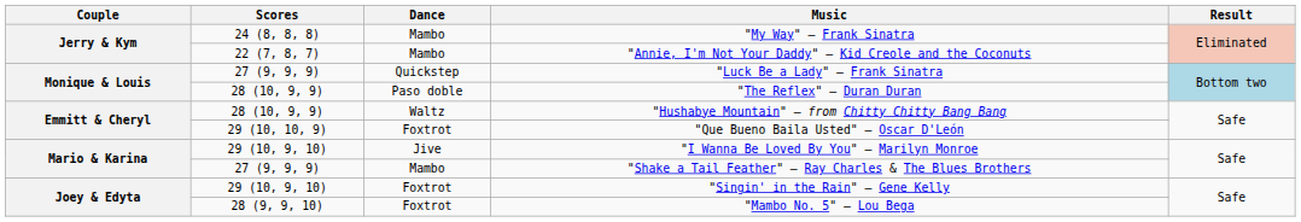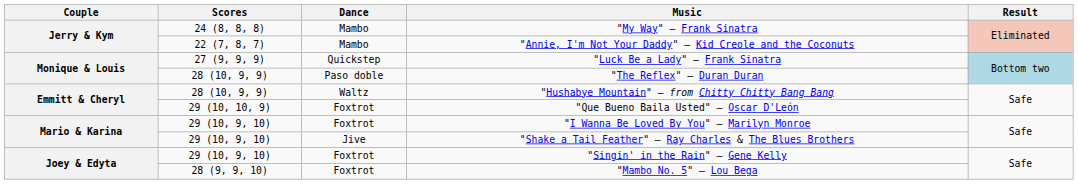"I Wanna Be Loved By You" — Marilyn Monroe | Dance: Jive -> Foxtrot
"Shake a Tail Feather" — Ray Charles & The Blues Brothers | Scores: 27 (9, 9, 9) -> 29 (10, 9, 10)
"Shake a Tail Feather" — Ray Charles & The Blues Brothers | Dance: Mambo -> Jive
